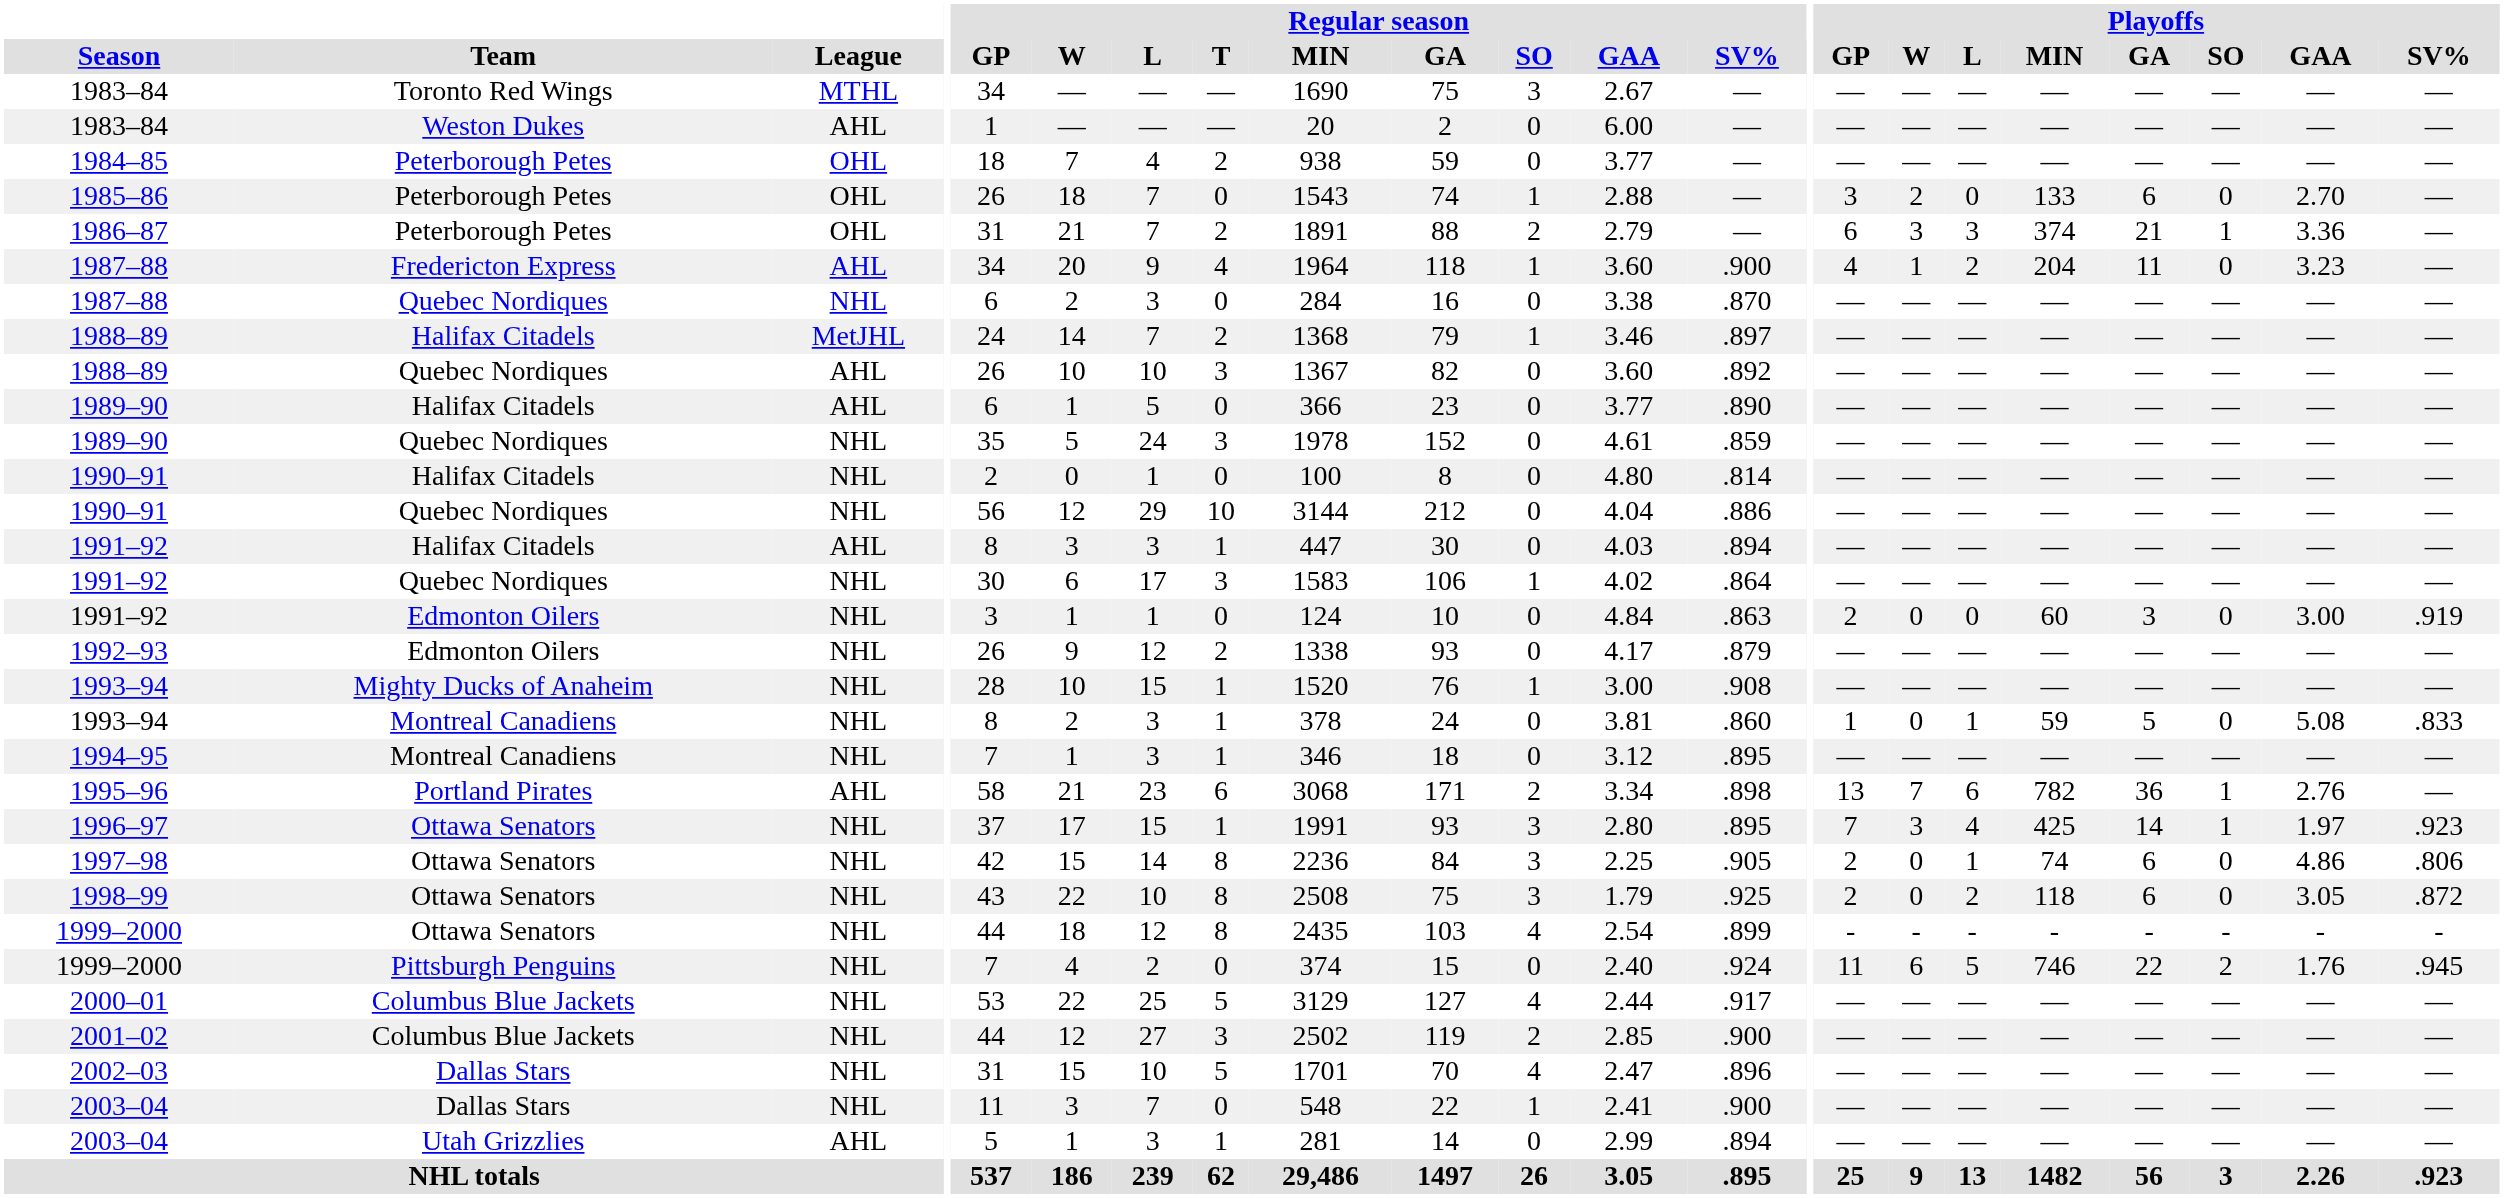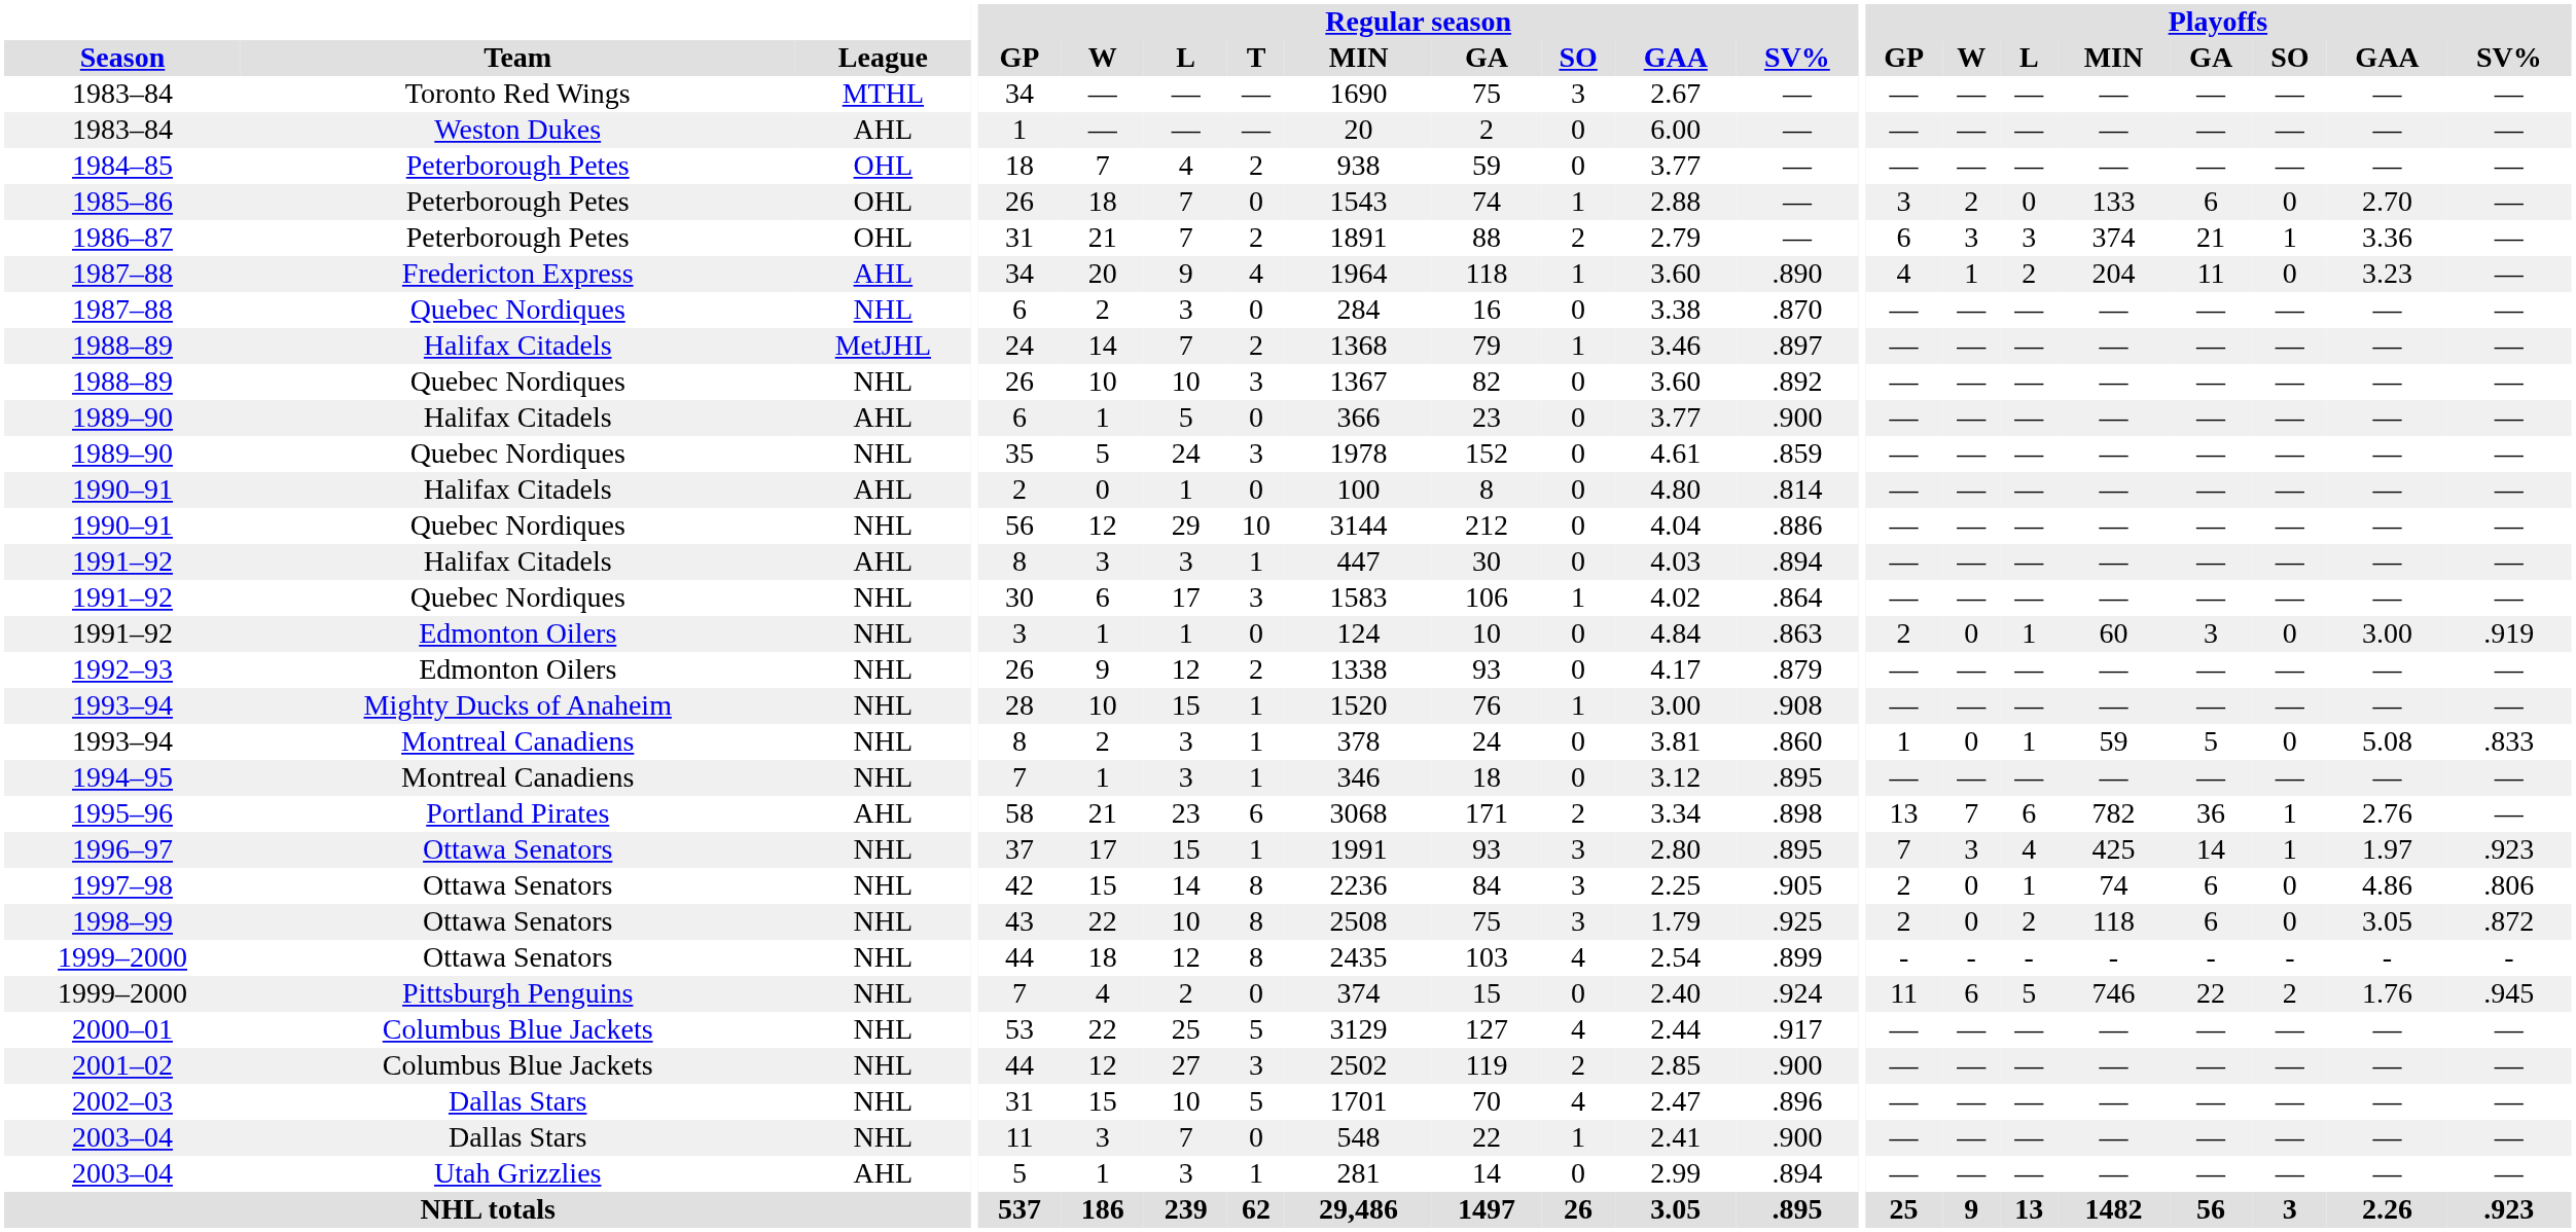1987–88 / Fredericton Express | Regular season / SV%: .900 -> .890
1988–89 / Quebec Nordiques | League: AHL -> NHL
1989–90 / Halifax Citadels | Regular season / SV%: .890 -> .900
1990–91 / Halifax Citadels | League: NHL -> AHL
1991–92 / Edmonton Oilers | Playoffs / L: 0 -> 1
